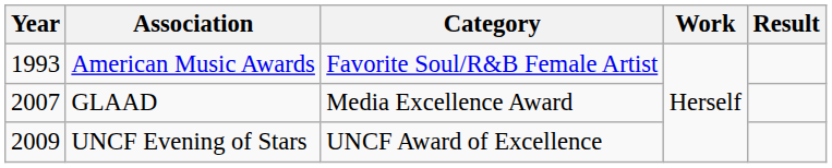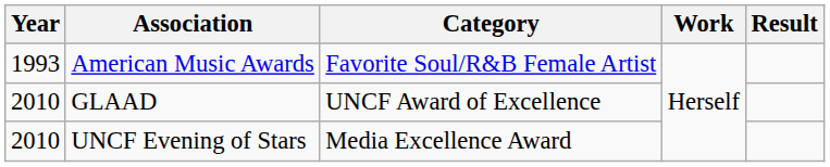GLAAD | Year: 2007 -> 2010
GLAAD | Category: Media Excellence Award -> UNCF Award of Excellence
UNCF Evening of Stars | Year: 2009 -> 2010
UNCF Evening of Stars | Category: UNCF Award of Excellence -> Media Excellence Award
